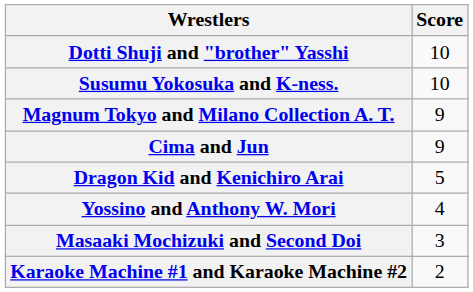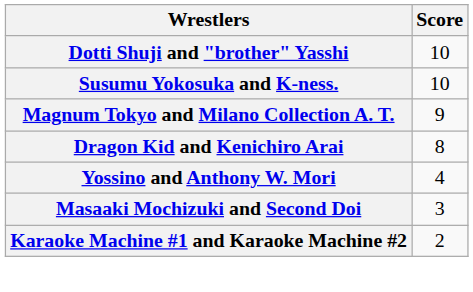- row: Cima and Jun | 9
Dragon Kid and Kenichiro Arai | Score: 5 -> 8
